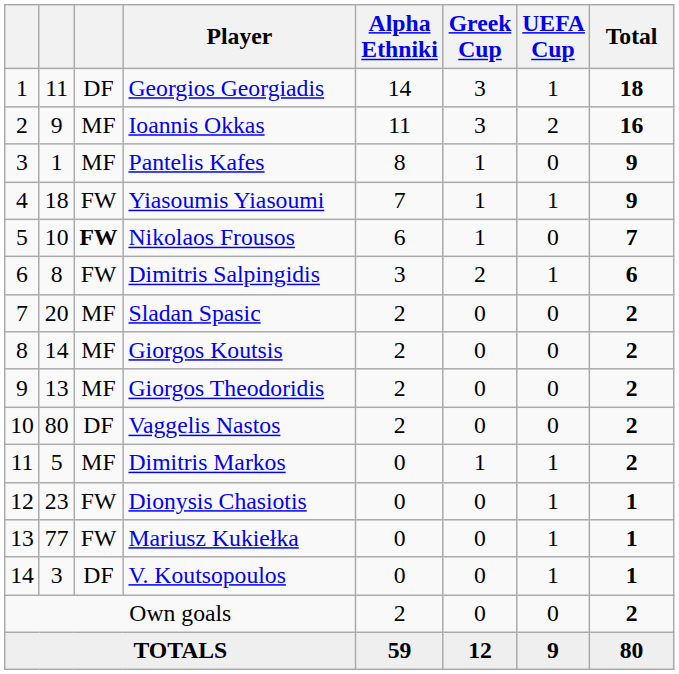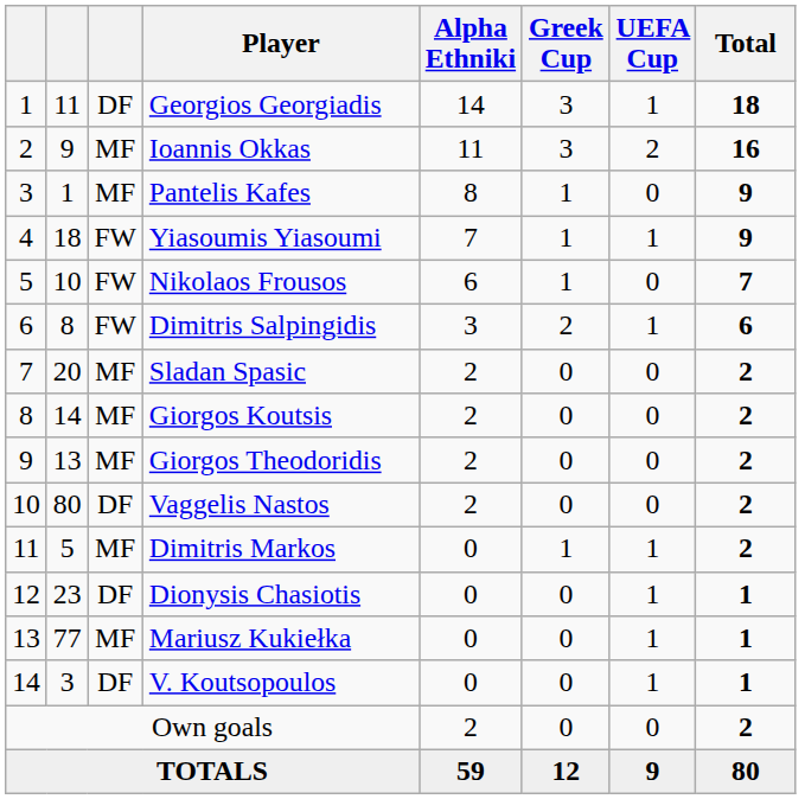Nikolaos Frousos | column 3: bold -> normal
Dionysis Chasiotis | column 3: FW -> DF
Mariusz Kukiełka | column 3: FW -> MF
